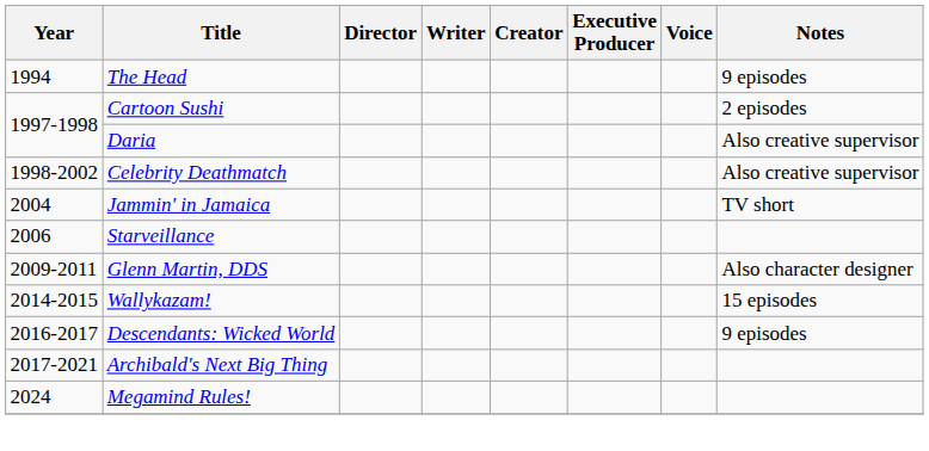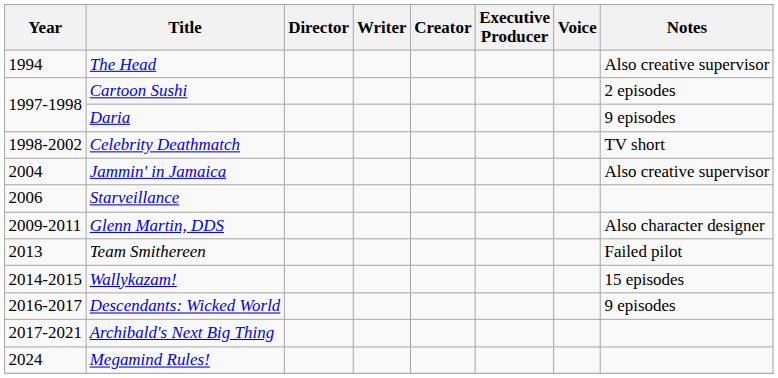The Head | Notes: 9 episodes -> Also creative supervisor
Daria | Notes: Also creative supervisor -> 9 episodes
Celebrity Deathmatch | Notes: Also creative supervisor -> TV short
Jammin' in Jamaica | Notes: TV short -> Also creative supervisor
+ row: 2013 | Team Smithereen | Failed pilot
